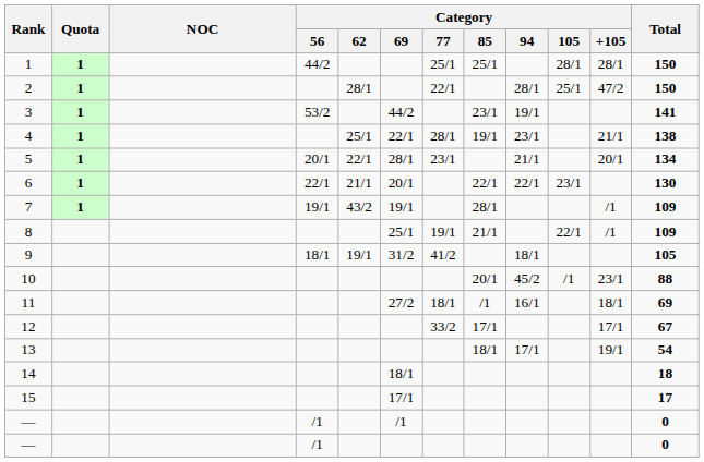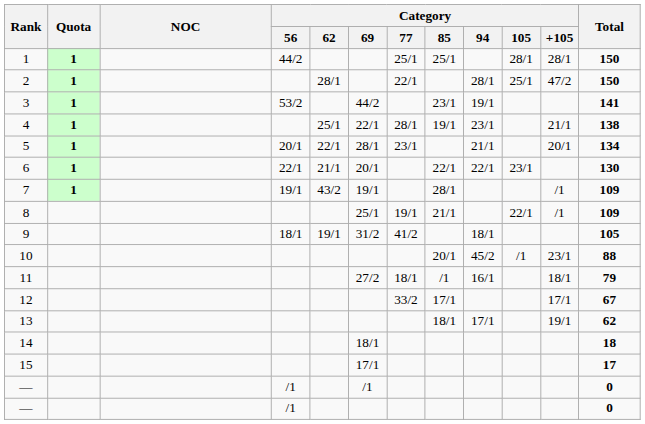11 | Total: 69 -> 79
13 | Total: 54 -> 62
